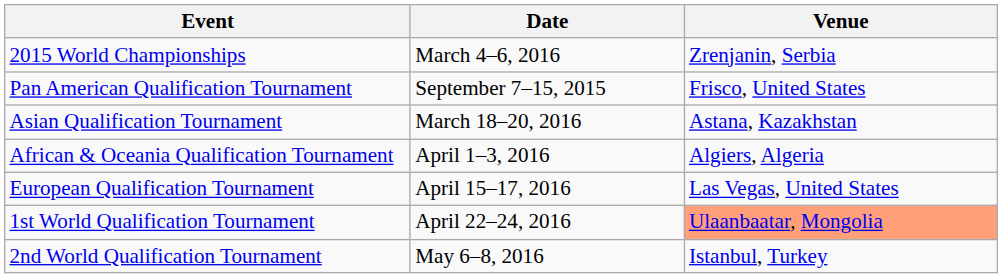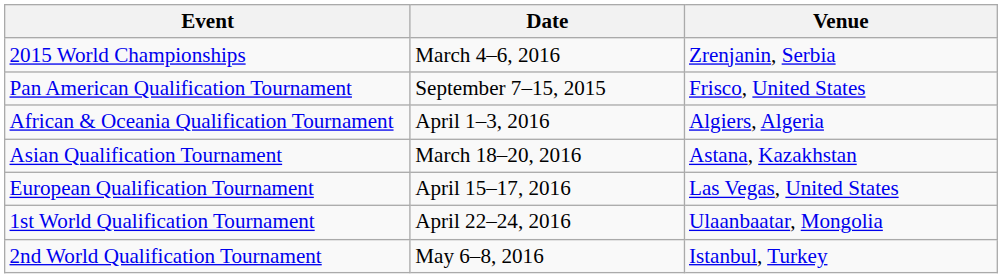rows swapped: Asian Qualification Tournament <-> African & Oceania Qualification Tournament
1st World Qualification Tournament | Venue: lightsalmon background -> no background
